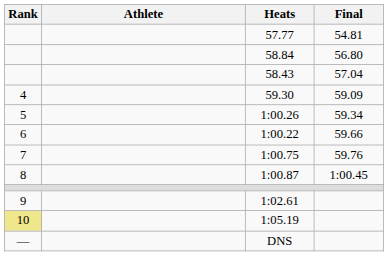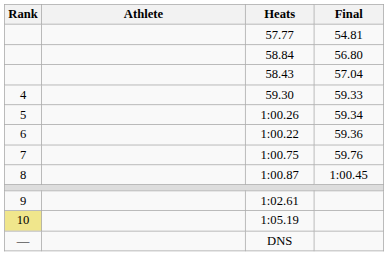59.30 | Final: 59.09 -> 59.33
1:00.22 | Final: 59.66 -> 59.36
